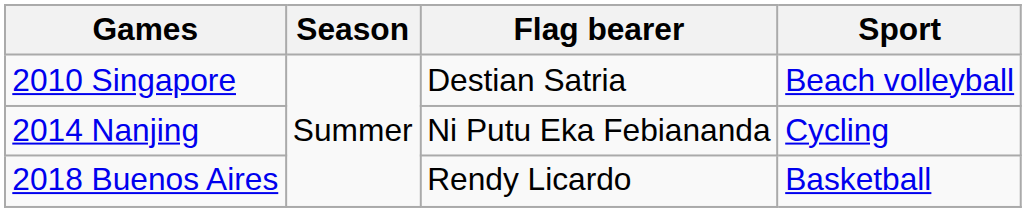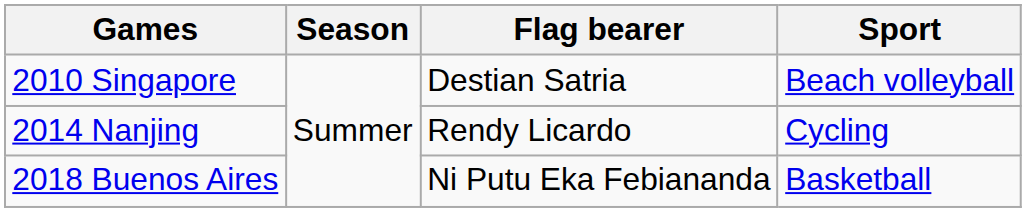2014 Nanjing | Flag bearer: Ni Putu Eka Febiananda -> Rendy Licardo
2018 Buenos Aires | Flag bearer: Rendy Licardo -> Ni Putu Eka Febiananda
